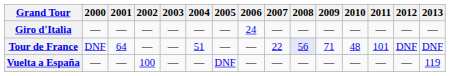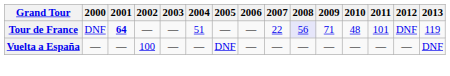- row: Giro d'Italia | — | — | — | — | — | — | 24 | — | — | — | — | — | — | —
Tour de France | 2001: normal -> bold
Tour de France | 2013: DNF -> 119
Vuelta a España | 2013: 119 -> DNF
